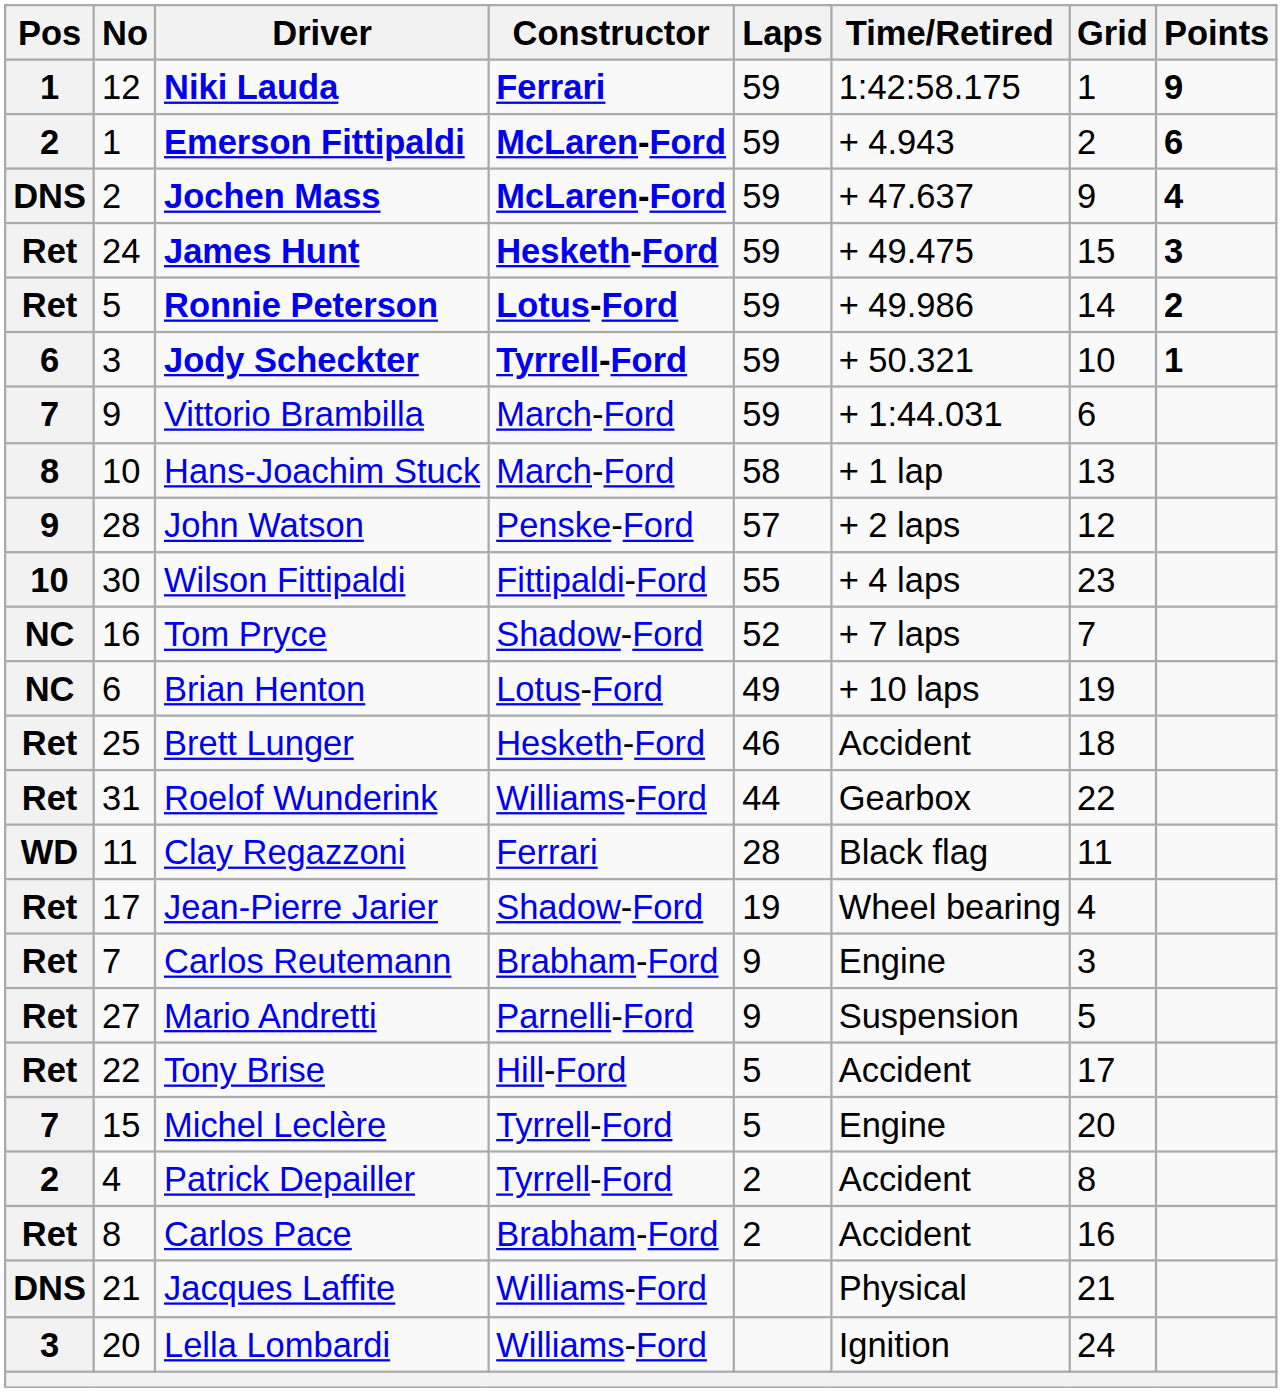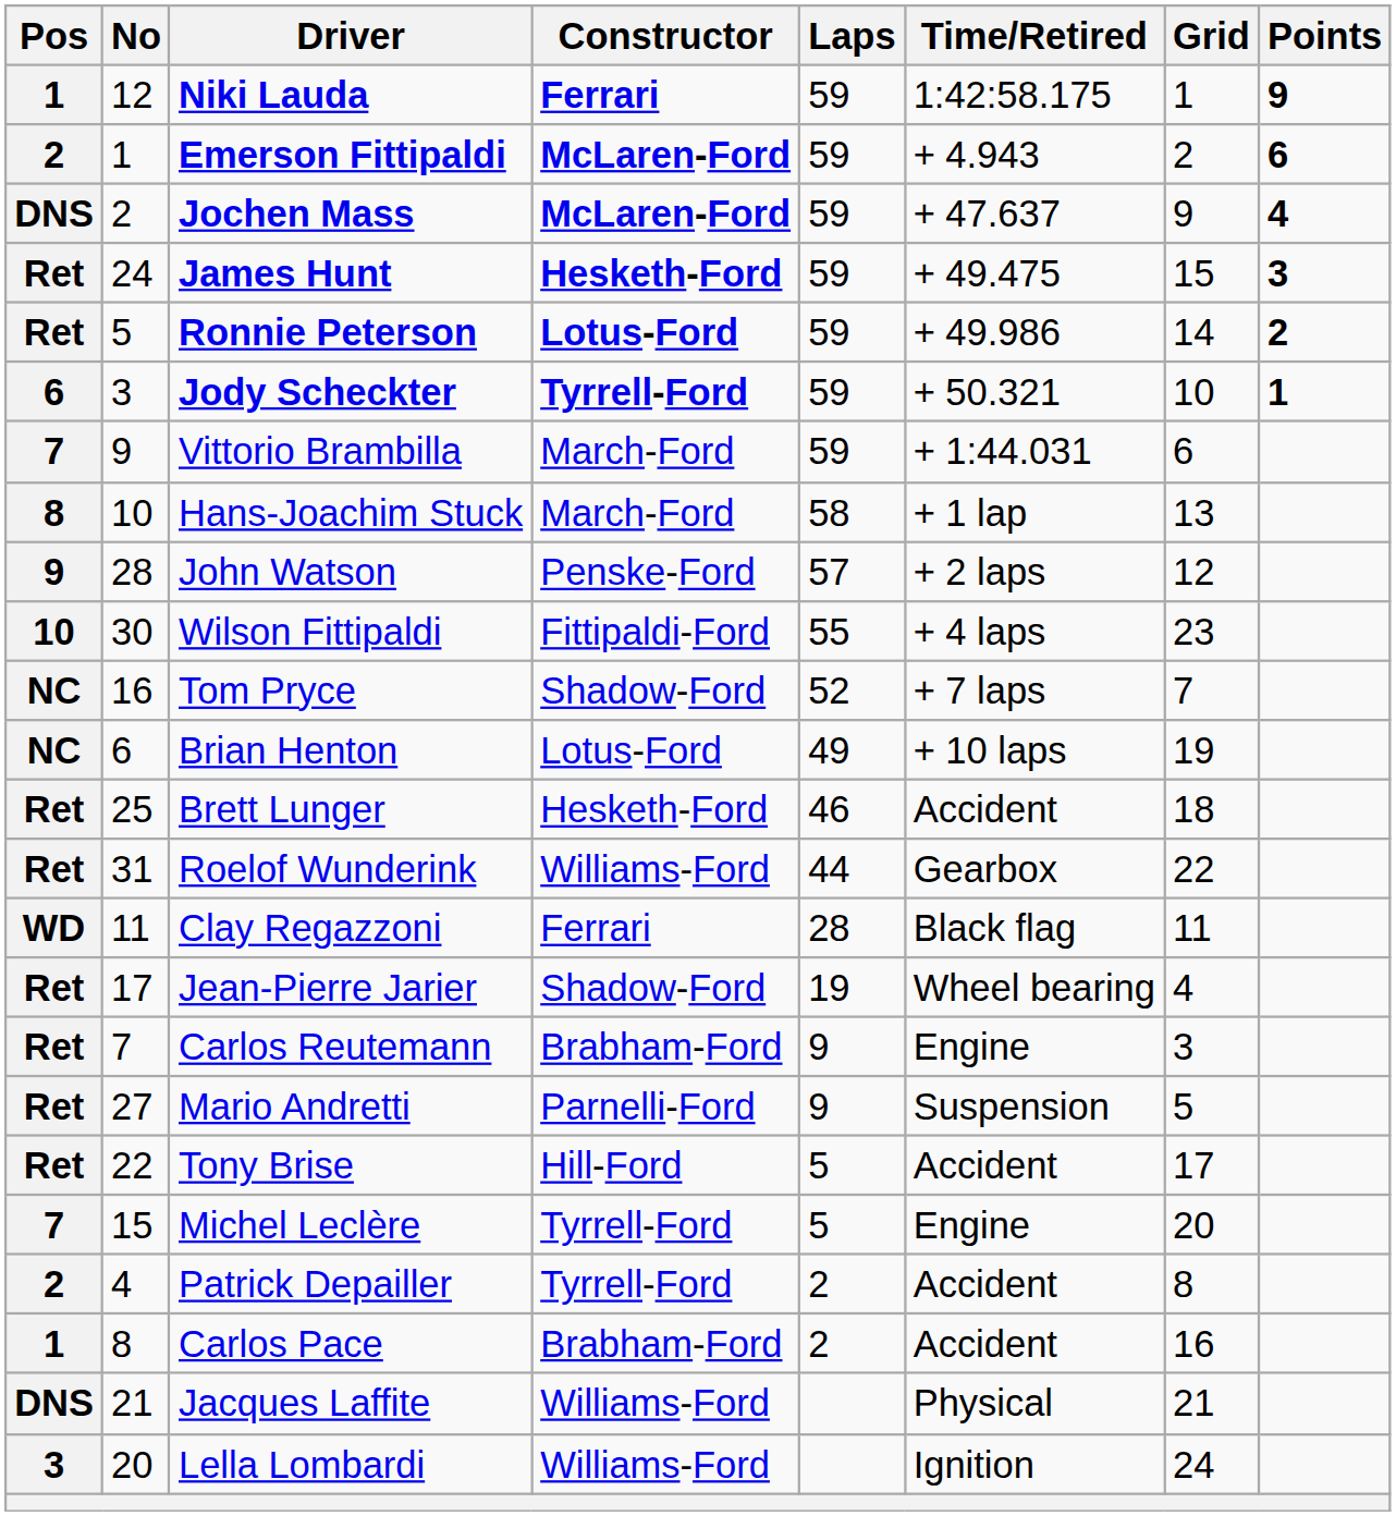Carlos Pace | Pos: Ret -> 1
